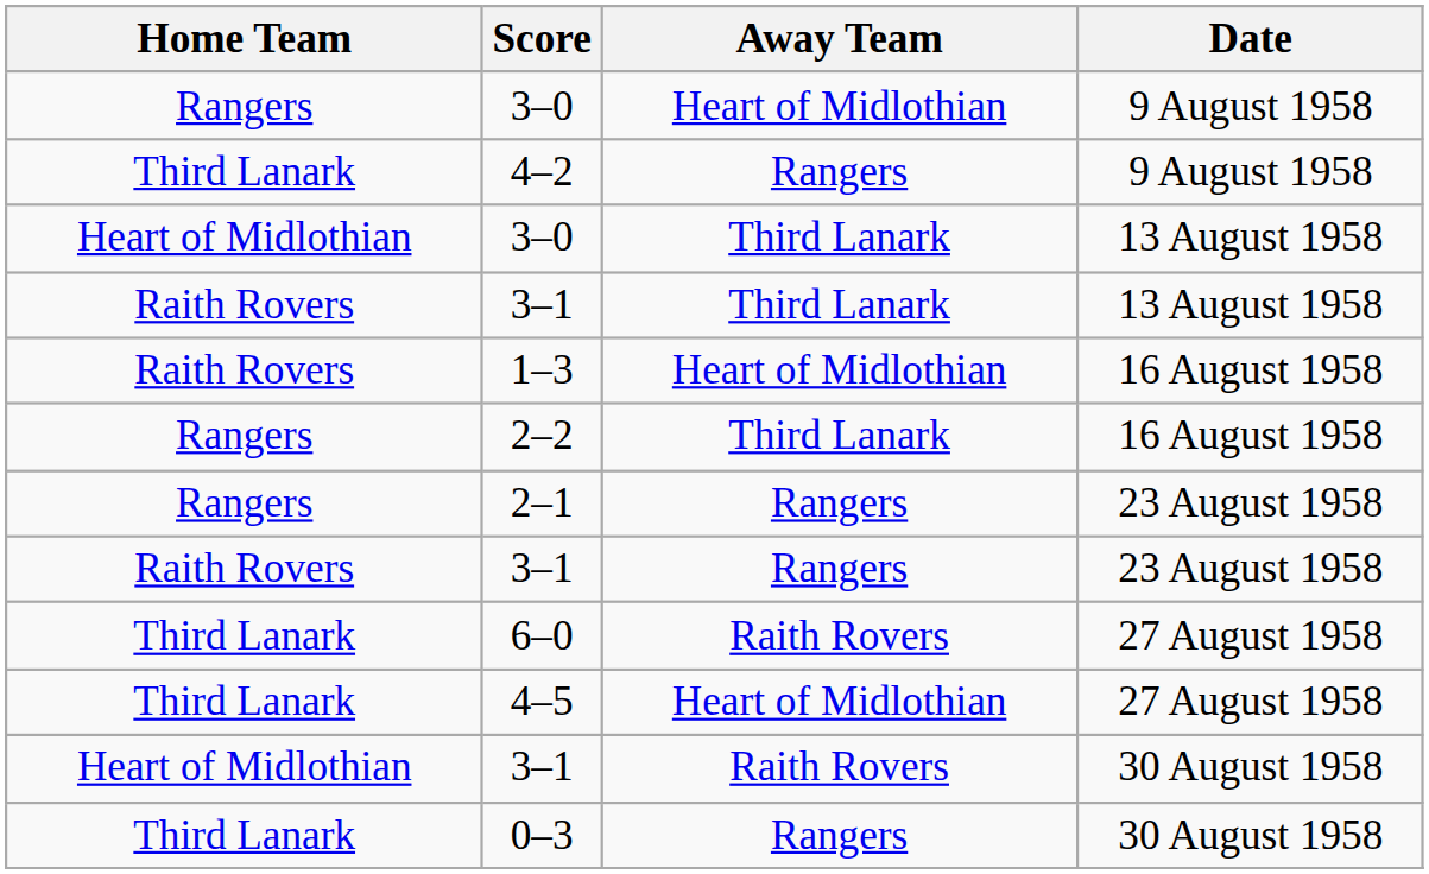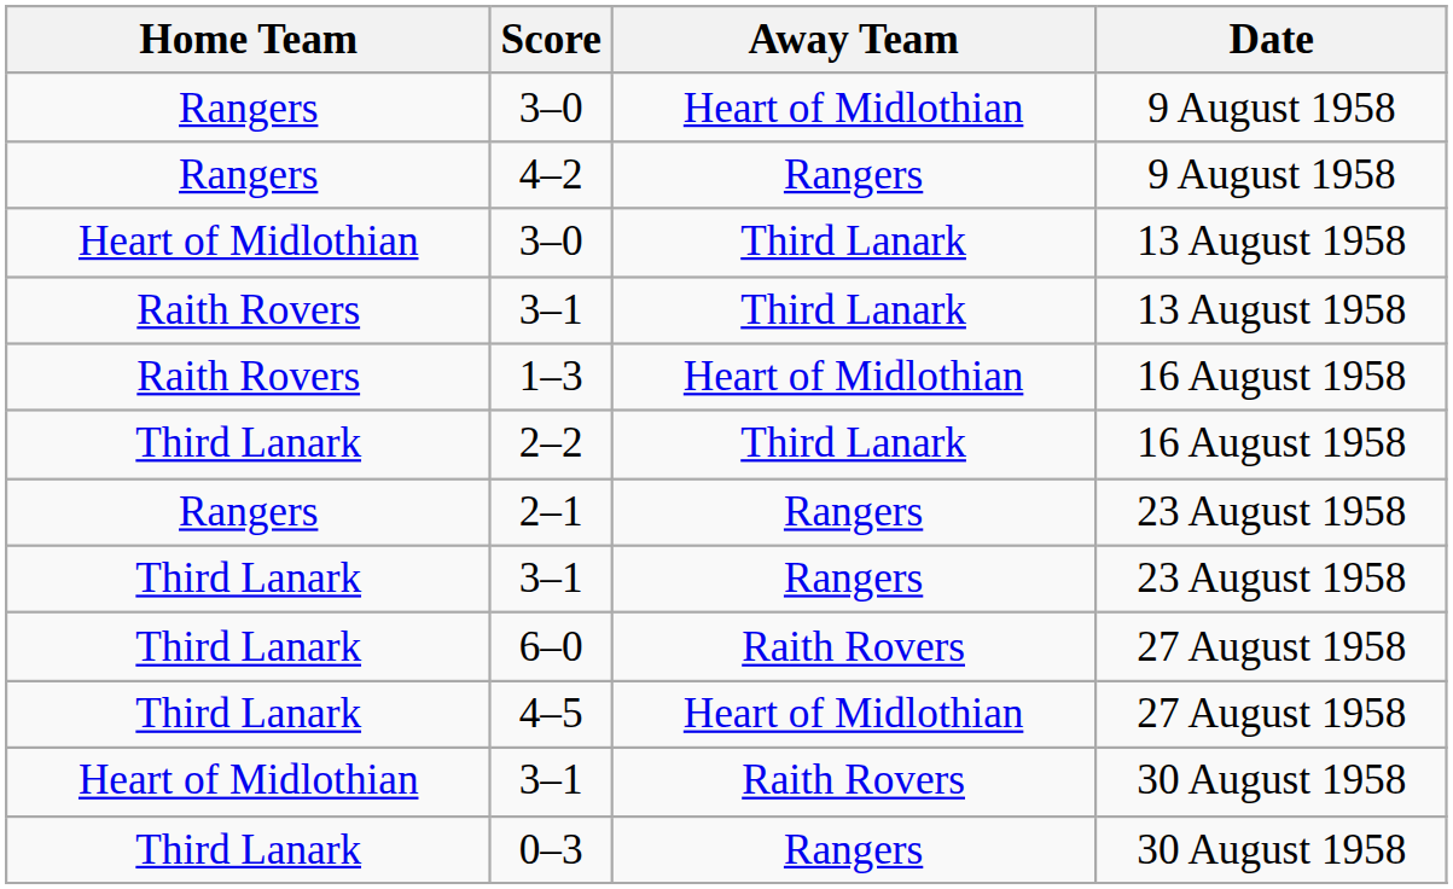4–2 | Home Team: Third Lanark -> Rangers
2–2 | Home Team: Rangers -> Third Lanark
3–1 / 23 August 1958 | Home Team: Raith Rovers -> Third Lanark
